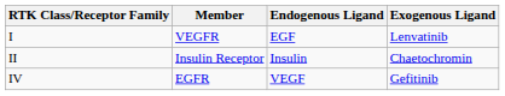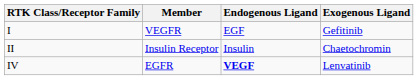I | Exogenous Ligand: Lenvatinib -> Gefitinib
IV | Endogenous Ligand: normal -> bold
IV | Exogenous Ligand: Gefitinib -> Lenvatinib
